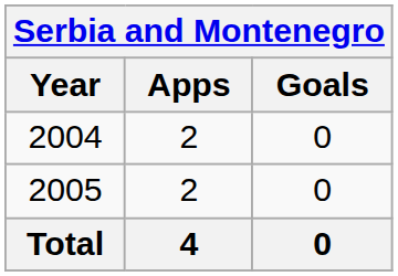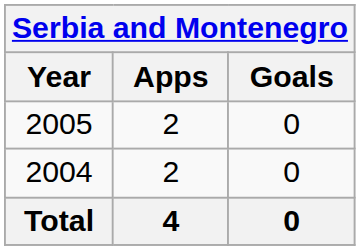rows swapped: 2004 <-> 2005
